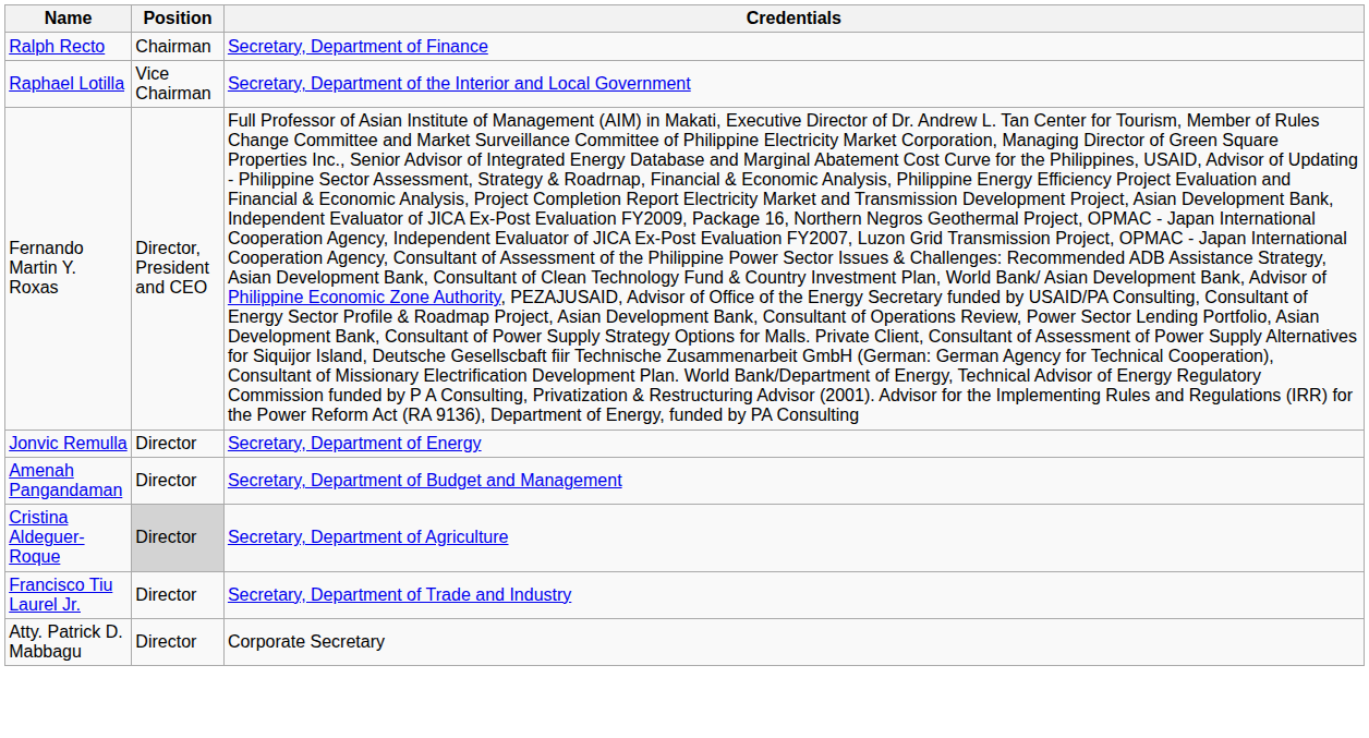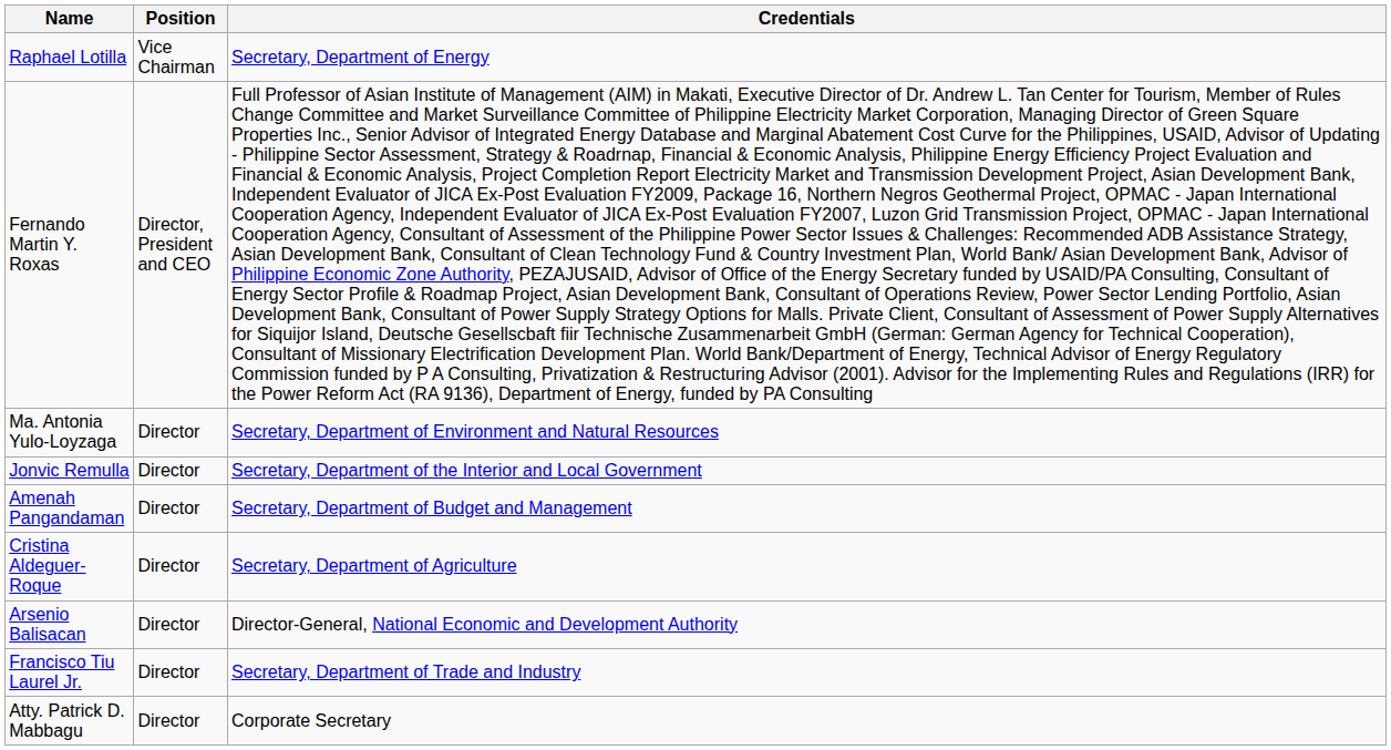- row: Ralph Recto | Chairman | Secretary, Department of Finance
Raphael Lotilla | Credentials: Secretary, Department of the Interior and Local Government -> Secretary, Department of Energy
+ row: Ma. Antonia Yulo-Loyzaga | Director | Secretary, Department of Environment and Natural Resources
Jonvic Remulla | Credentials: Secretary, Department of Energy -> Secretary, Department of the Interior and Local Government
Cristina Aldeguer-Roque | Position: lightgrey background -> no background
+ row: Arsenio Balisacan | Director | Director-General, National Economic and Development Authority
